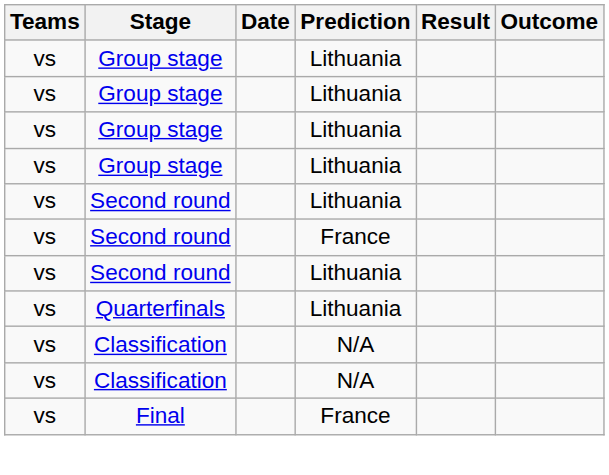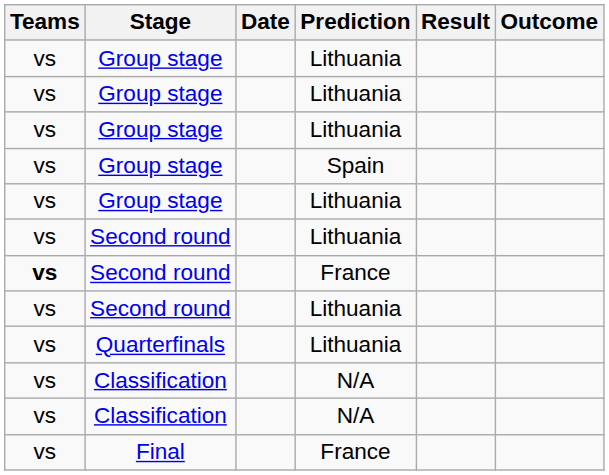+ row: vs | Group stage | Spain
Second round / France | Teams: normal -> bold
